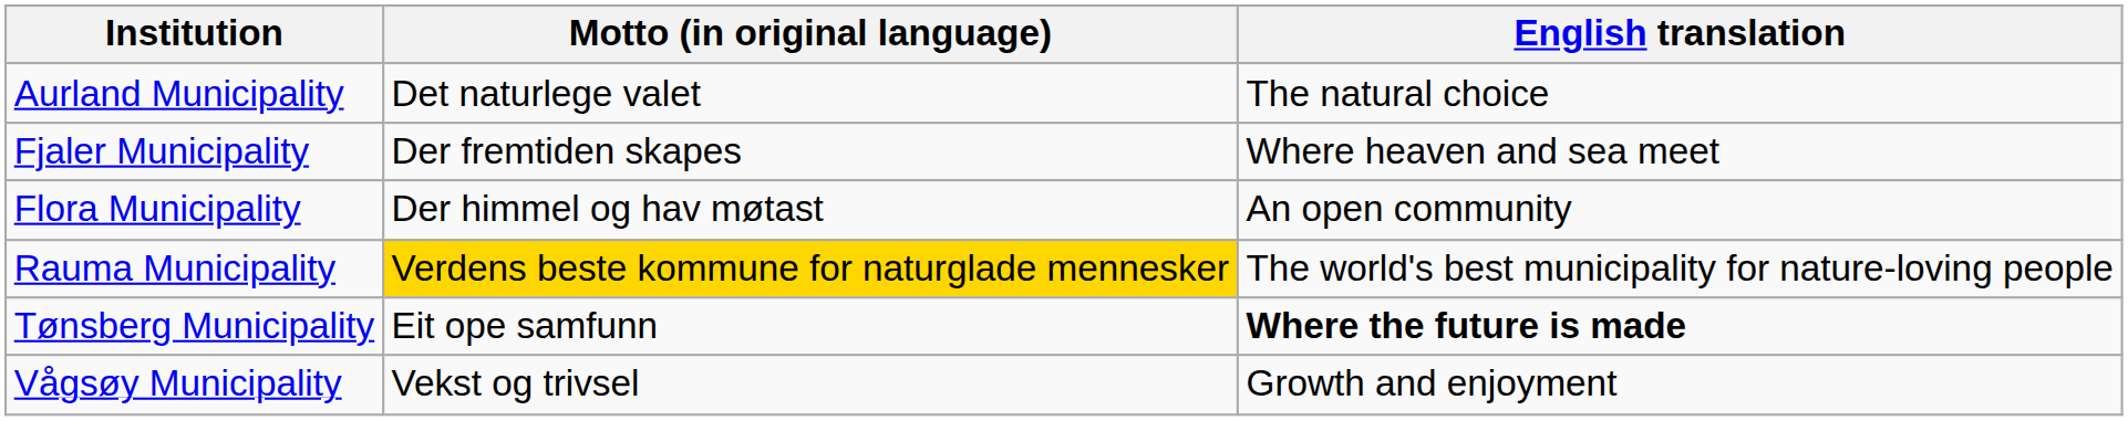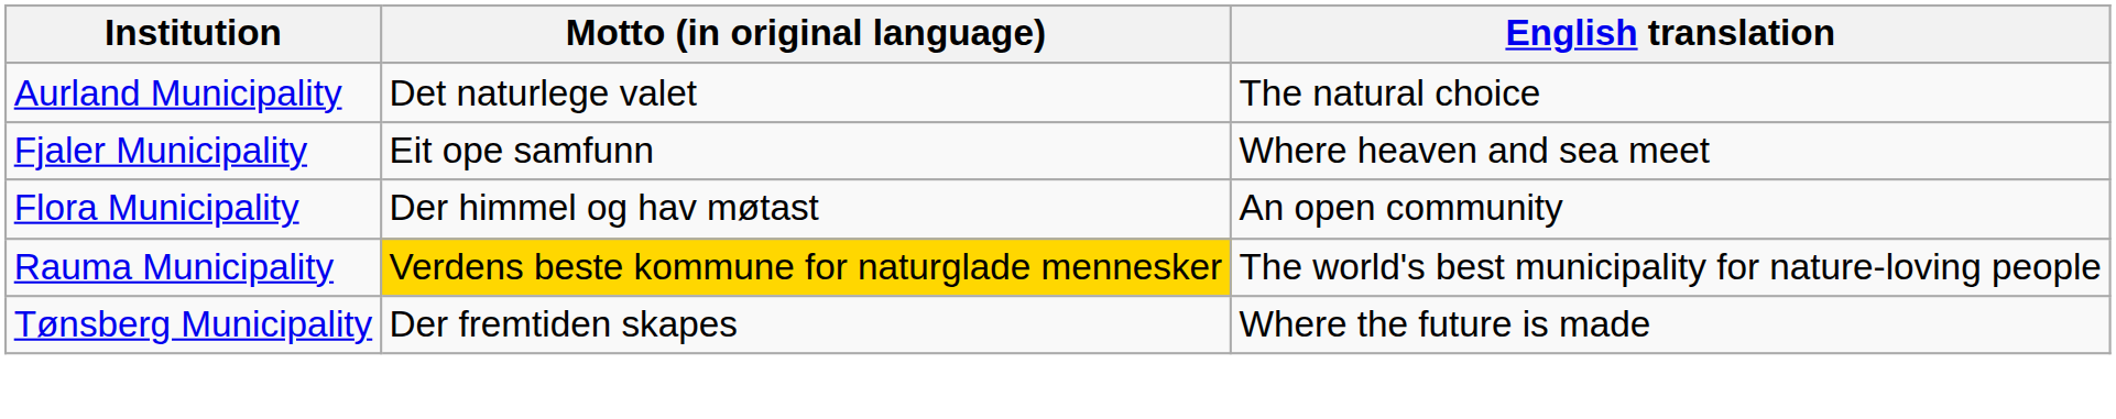Fjaler Municipality | Motto (in original language): Der fremtiden skapes -> Eit ope samfunn
Tønsberg Municipality | Motto (in original language): Eit ope samfunn -> Der fremtiden skapes
Tønsberg Municipality | English translation: bold -> normal
- row: Vågsøy Municipality | Vekst og trivsel | Growth and enjoyment
